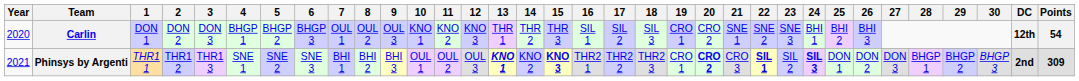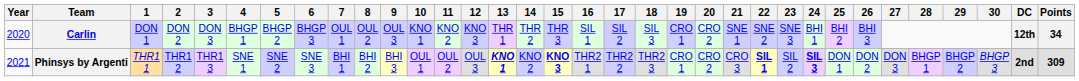Carlin | Points: 54 -> 34
Phinsys by Argenti | 20: bold -> normal
